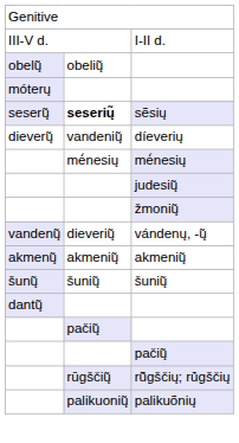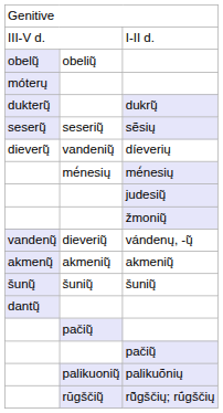+ row: dukterų̃ | dukrų̃
sẽsių | column 2: bold -> normal
rows swapped: palikuõnių <-> rū̃gščių; rū́gščių
